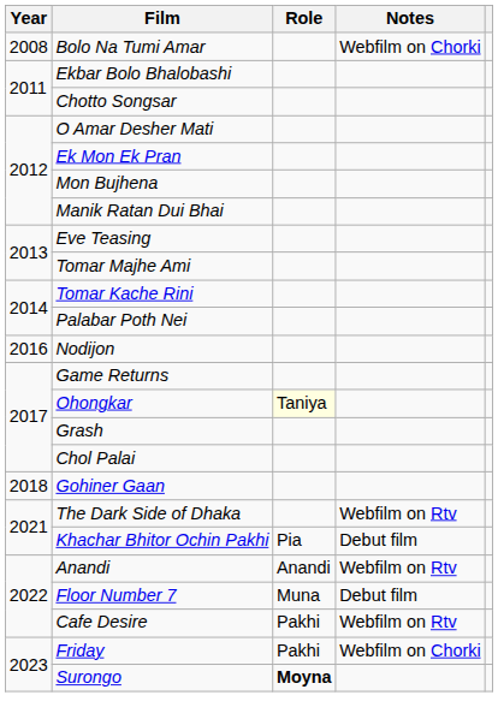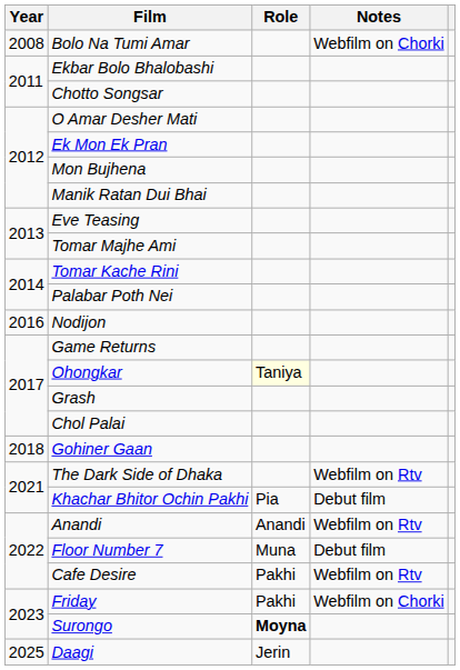+ row: 2025 | Daagi | Jerin
